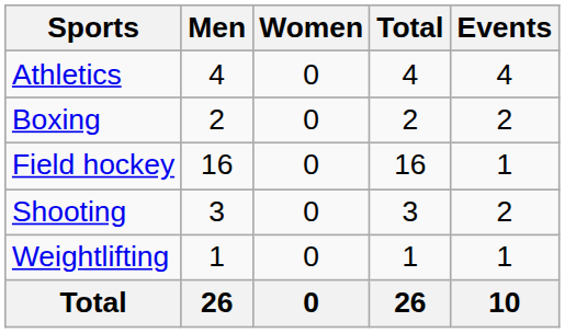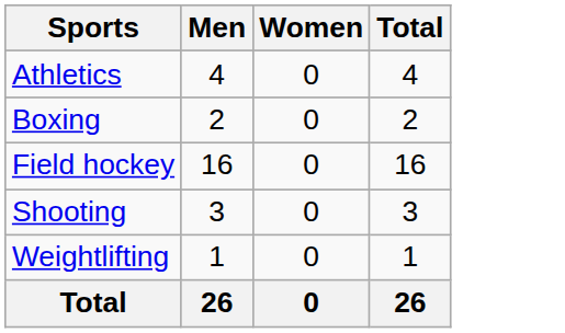- column: Events | 4 | 2 | 1 | 2 | 1 | 10
